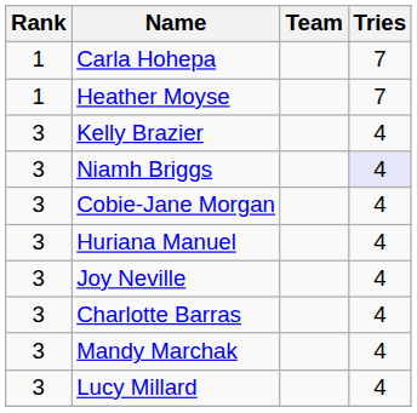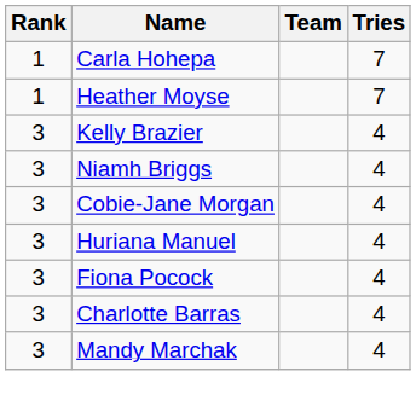Niamh Briggs | Tries: lavender background -> no background
+ row: 3 | Fiona Pocock | 4
- row: 3 | Joy Neville | 4
- row: 3 | Lucy Millard | 4
